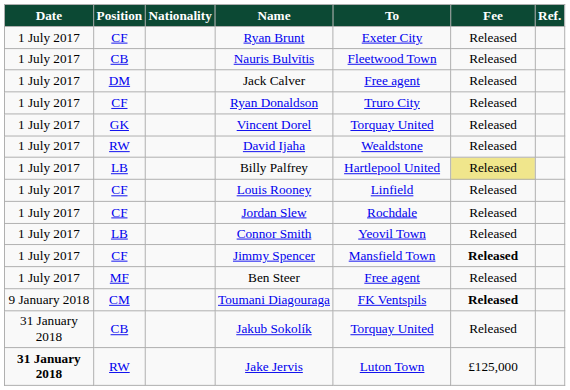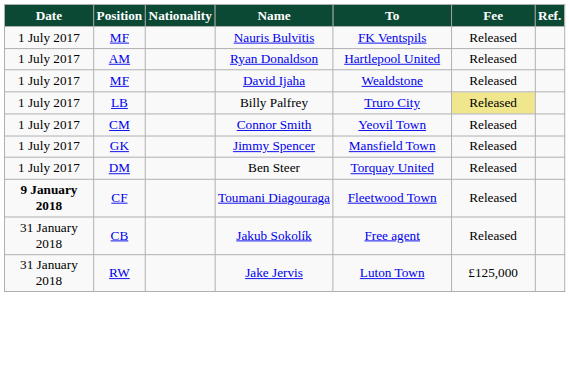- row: 1 July 2017 | CF | Ryan Brunt | Exeter City | Released
Nauris Bulvītis | Position: CB -> MF
Nauris Bulvītis | To: Fleetwood Town -> FK Ventspils
- row: 1 July 2017 | DM | Jack Calver | Free agent | Released
Ryan Donaldson | Position: CF -> AM
Ryan Donaldson | To: Truro City -> Hartlepool United
- row: 1 July 2017 | GK | Vincent Dorel | Torquay United | Released
David Ijaha | Position: RW -> MF
Billy Palfrey | To: Hartlepool United -> Truro City
- row: 1 July 2017 | CF | Louis Rooney | Linfield | Released
- row: 1 July 2017 | CF | Jordan Slew | Rochdale | Released
Connor Smith | Position: LB -> CM
Jimmy Spencer | Position: CF -> GK
Jimmy Spencer | Fee: bold -> normal
Ben Steer | Position: MF -> DM
Ben Steer | To: Free agent -> Torquay United
Toumani Diagouraga | Date: normal -> bold
Toumani Diagouraga | Position: CM -> CF
Toumani Diagouraga | To: FK Ventspils -> Fleetwood Town
Toumani Diagouraga | Fee: bold -> normal
Jakub Sokolík | To: Torquay United -> Free agent
Jake Jervis | Date: bold -> normal
